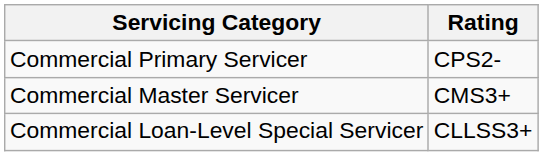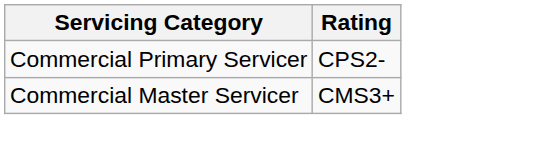- row: Commercial Loan-Level Special Servicer | CLLSS3+
